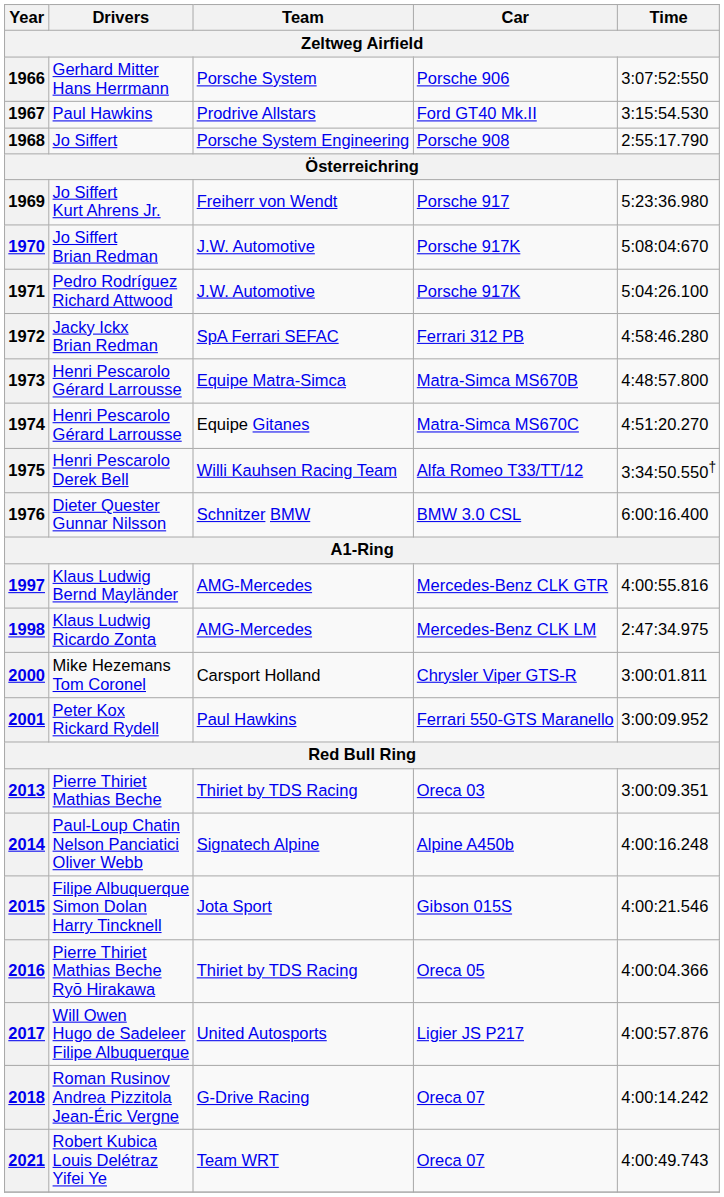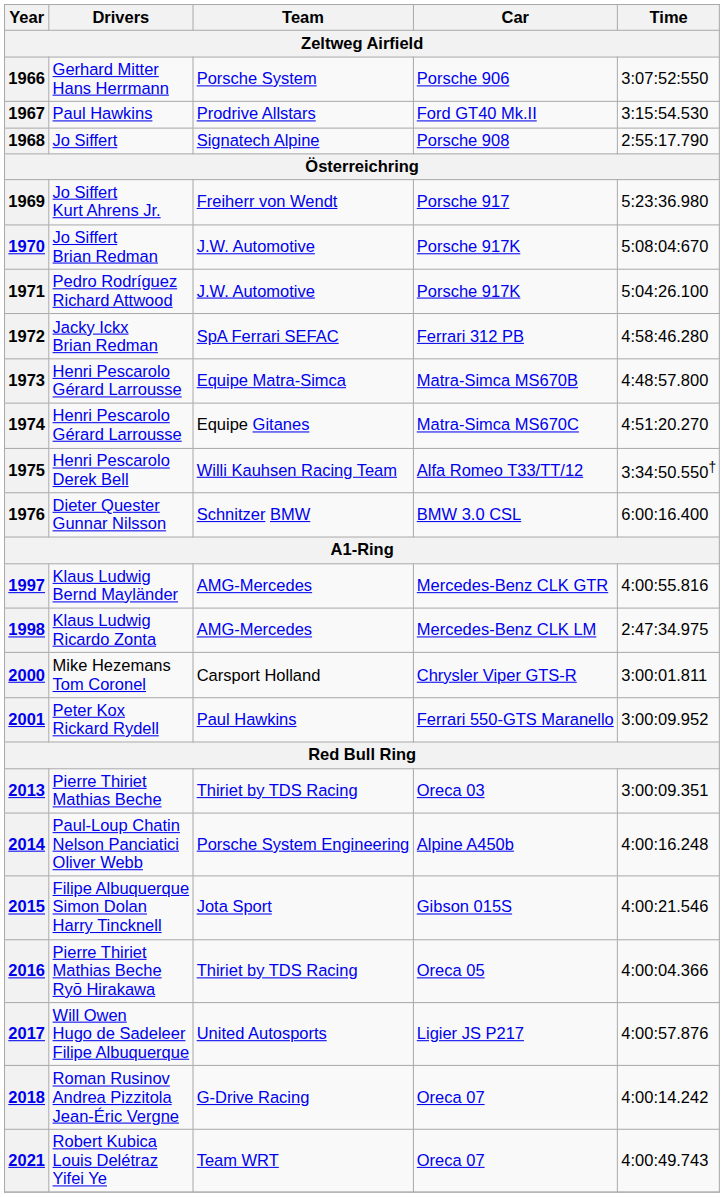1968 | Team: Porsche System Engineering -> Signatech Alpine
2014 | Team: Signatech Alpine -> Porsche System Engineering
